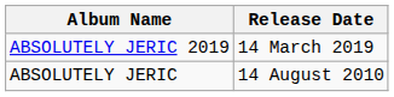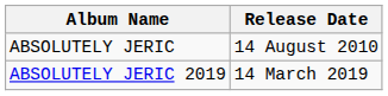rows swapped: ABSOLUTELY JERIC <-> ABSOLUTELY JERIC 2019
